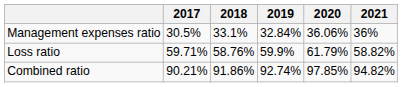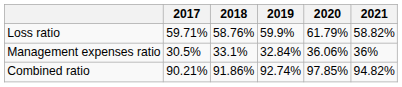rows swapped: Loss ratio <-> Management expenses ratio
